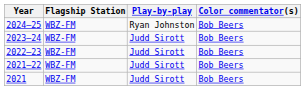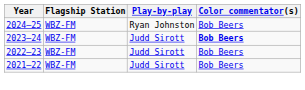2023–24 | Color commentator(s): normal -> bold
- row: 2021 | WBZ-FM | Judd Sirott | Bob Beers
